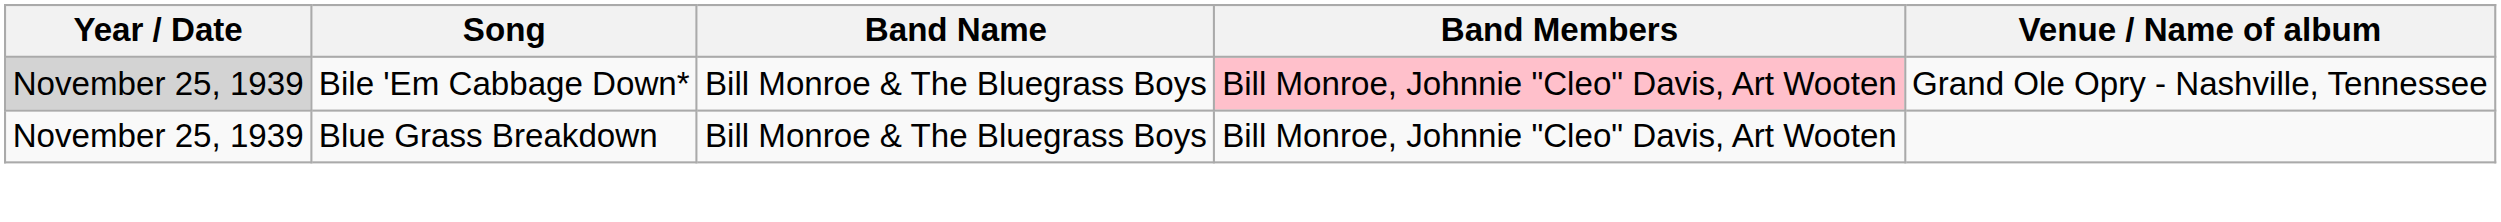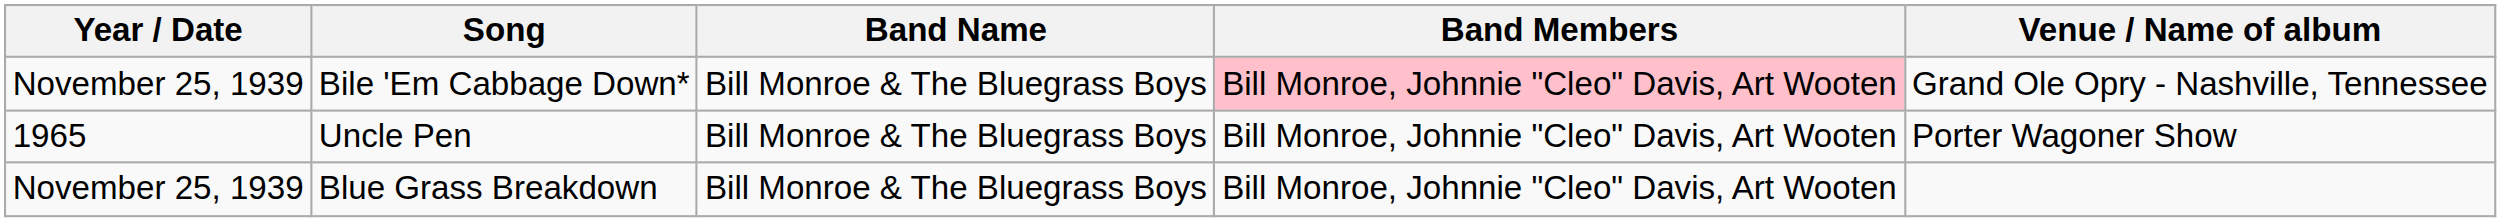Bile 'Em Cabbage Down* | Year / Date: lightgrey background -> no background
+ row: 1965 | Uncle Pen | Bill Monroe & The Bluegrass Boys | Bill Monroe, Johnnie "Cleo" Davis, Art Wooten | Porter Wagoner Show
